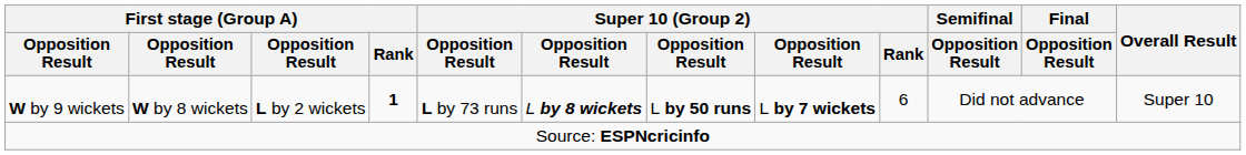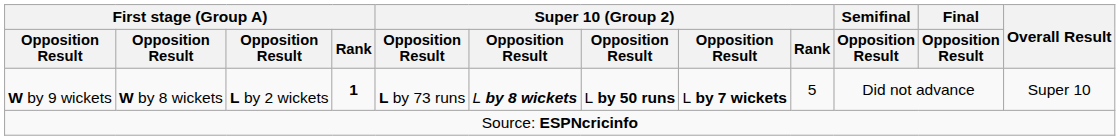W by 9 wickets | Super 10 (Group 2) / Rank: 6 -> 5
